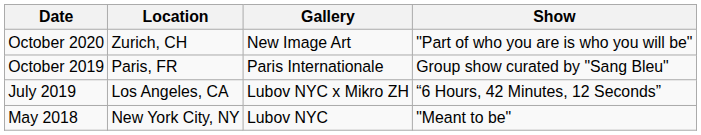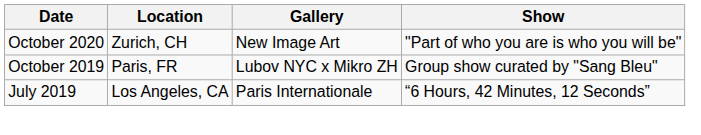October 2019 | Gallery: Paris Internationale -> Lubov NYC x Mikro ZH
July 2019 | Gallery: Lubov NYC x Mikro ZH -> Paris Internationale
- row: May 2018 | New York City, NY | Lubov NYC | "Meant to be"
